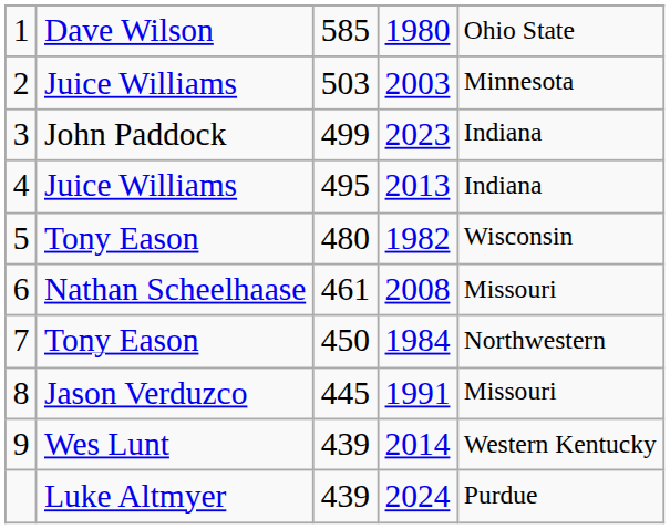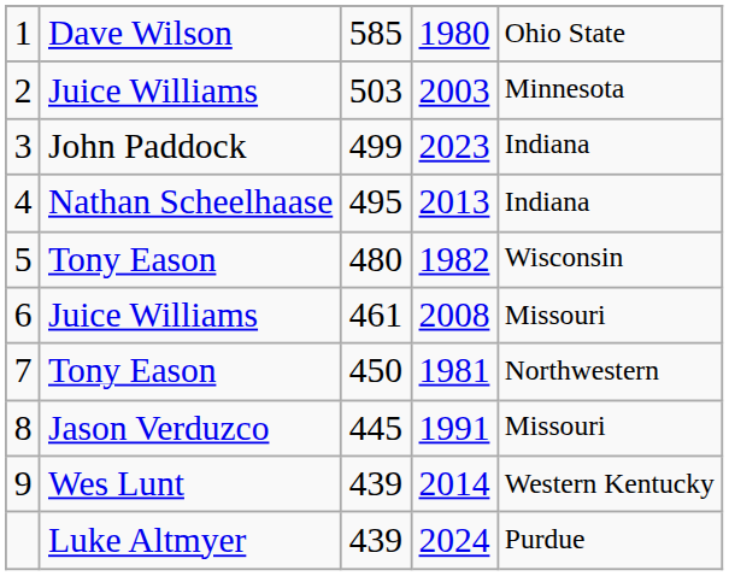4 | column 2: Juice Williams -> Nathan Scheelhaase
6 | column 2: Nathan Scheelhaase -> Juice Williams
7 | column 4: 1984 -> 1981
